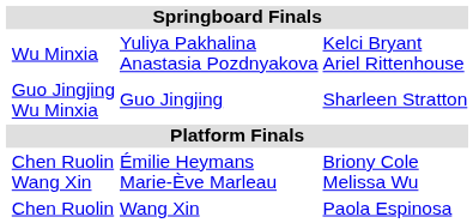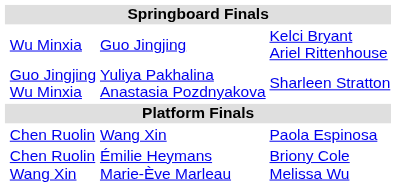Wu Minxia | column 3: Yuliya Pakhalina Anastasia Pozdnyakova -> Guo Jingjing
Guo Jingjing Wu Minxia | column 3: Guo Jingjing -> Yuliya Pakhalina Anastasia Pozdnyakova
rows swapped: Chen Ruolin <-> Chen Ruolin Wang Xin
